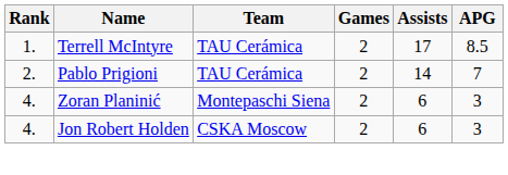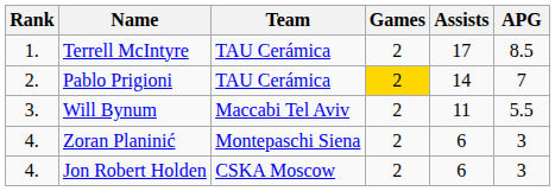Pablo Prigioni | Games: no background -> gold background
+ row: 3. | Will Bynum | Maccabi Tel Aviv | 2 | 11 | 5.5
